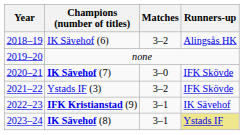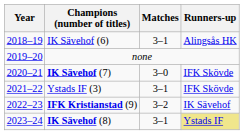IK Sävehof (6) | Matches: 3–2 -> 3–1
Ystads IF (3) | Matches: 3–2 -> 3–1
IFK Kristianstad (9) | Matches: 3–1 -> 3–2
